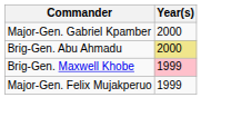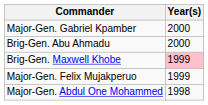Brig-Gen. Abu Ahmadu | Year(s): khaki background -> no background
+ row: Major-Gen. Abdul One Mohammed | 1998
